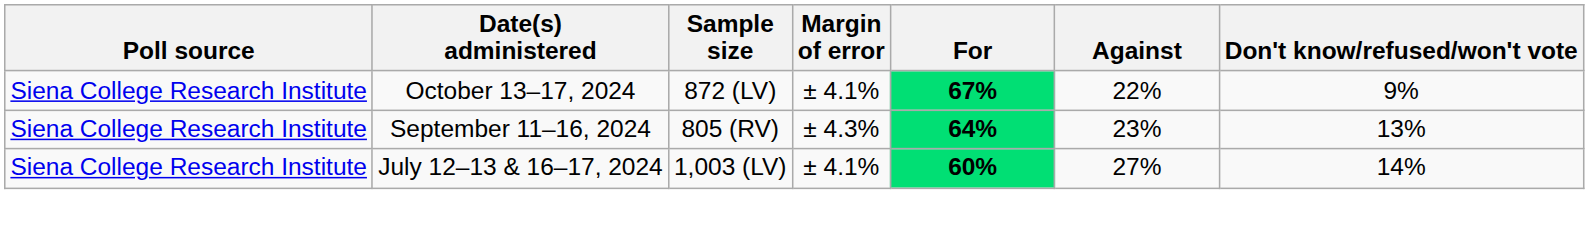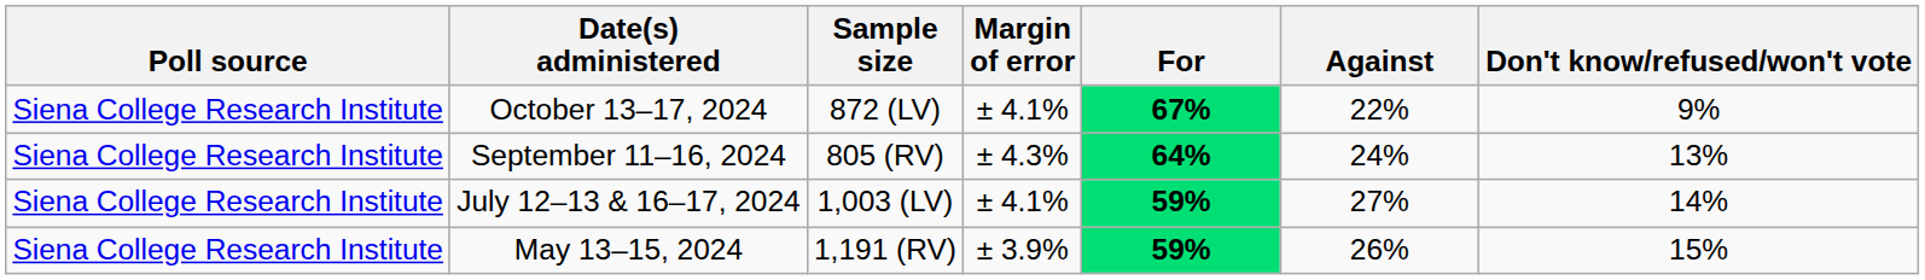September 11–16, 2024 | Against: 23% -> 24%
July 12–13 & 16–17, 2024 | For: 60% -> 59%
+ row: Siena College Research Institute | May 13–15, 2024 | 1,191 (RV) | ± 3.9% | 59% | 26% | 15%
